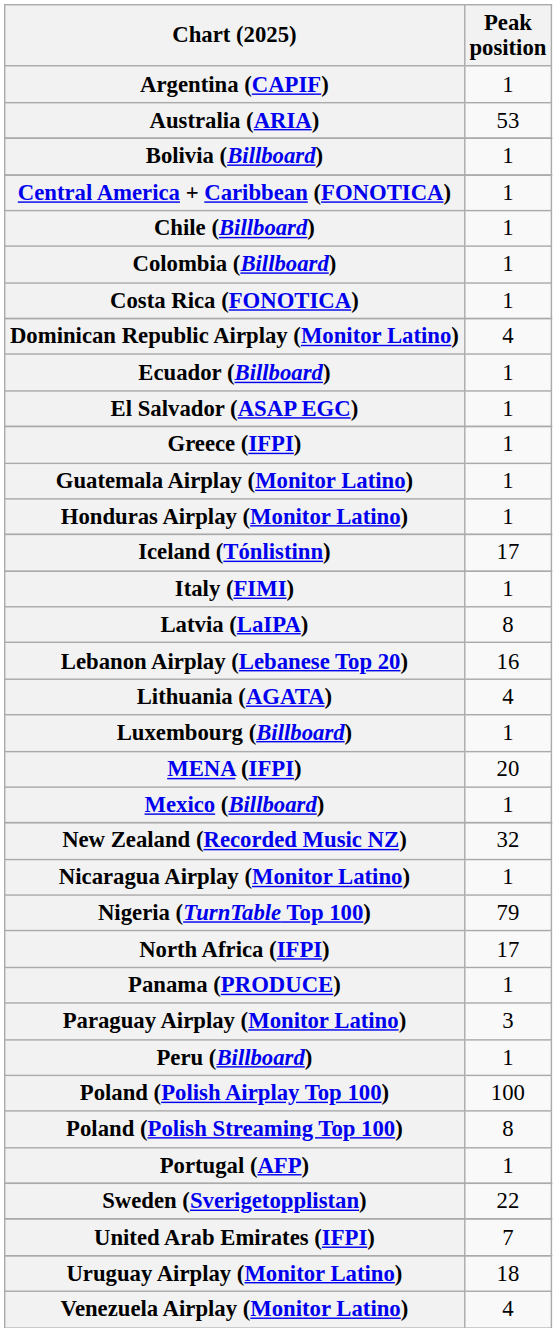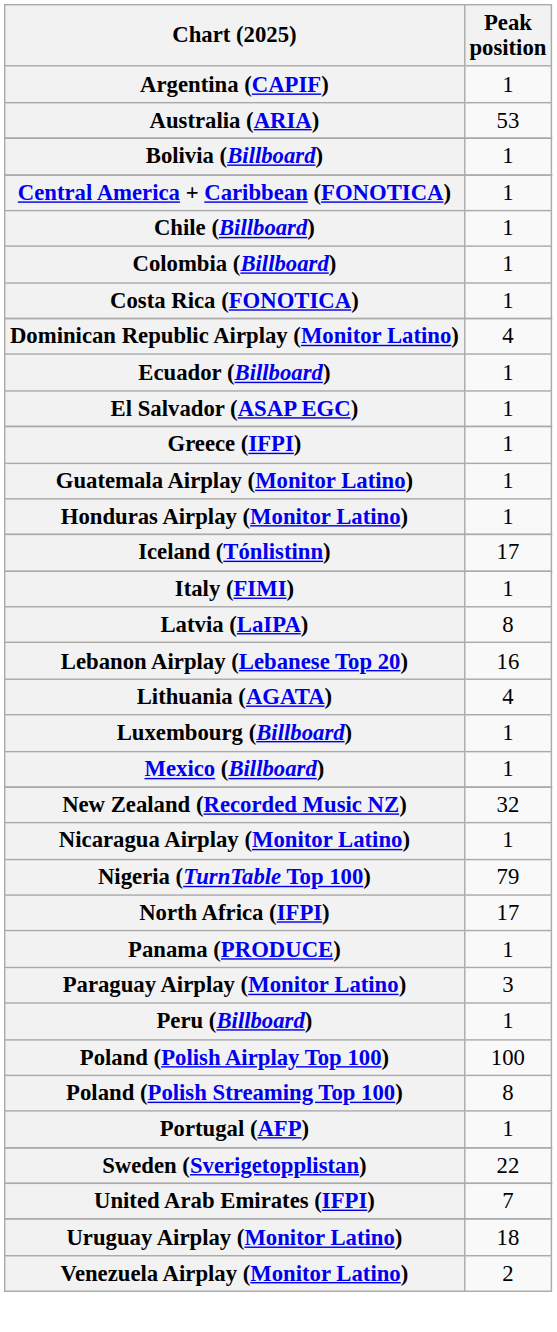- row: MENA (IFPI) | 20
Venezuela Airplay (Monitor Latino) | Peak position: 4 -> 2
